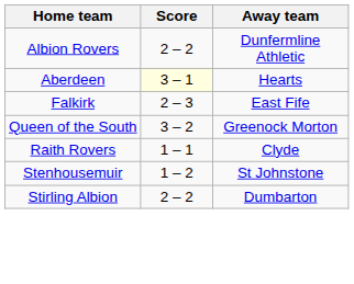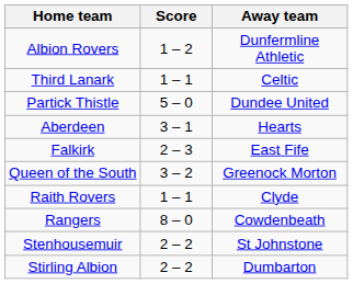Albion Rovers | Score: 2 – 2 -> 1 – 2
+ row: Third Lanark | 1 – 1 | Celtic
+ row: Partick Thistle | 5 – 0 | Dundee United
Aberdeen | Score: lightyellow background -> no background
+ row: Rangers | 8 – 0 | Cowdenbeath
Stenhousemuir | Score: 1 – 2 -> 2 – 2
